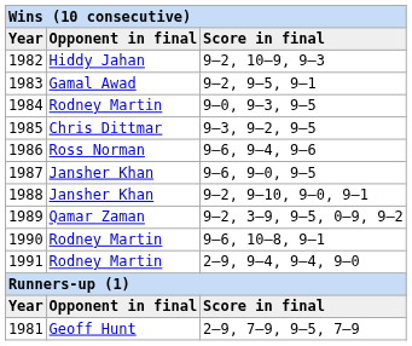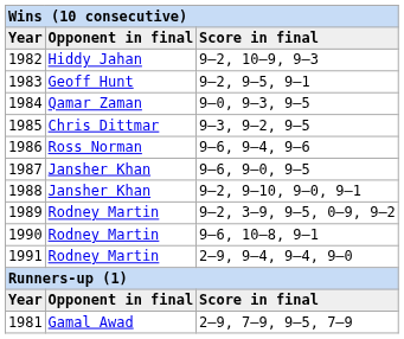1983 | column 2: Gamal Awad -> Geoff Hunt
1984 | column 2: Rodney Martin -> Qamar Zaman
1989 | column 2: Qamar Zaman -> Rodney Martin
1981 | column 2: Geoff Hunt -> Gamal Awad
